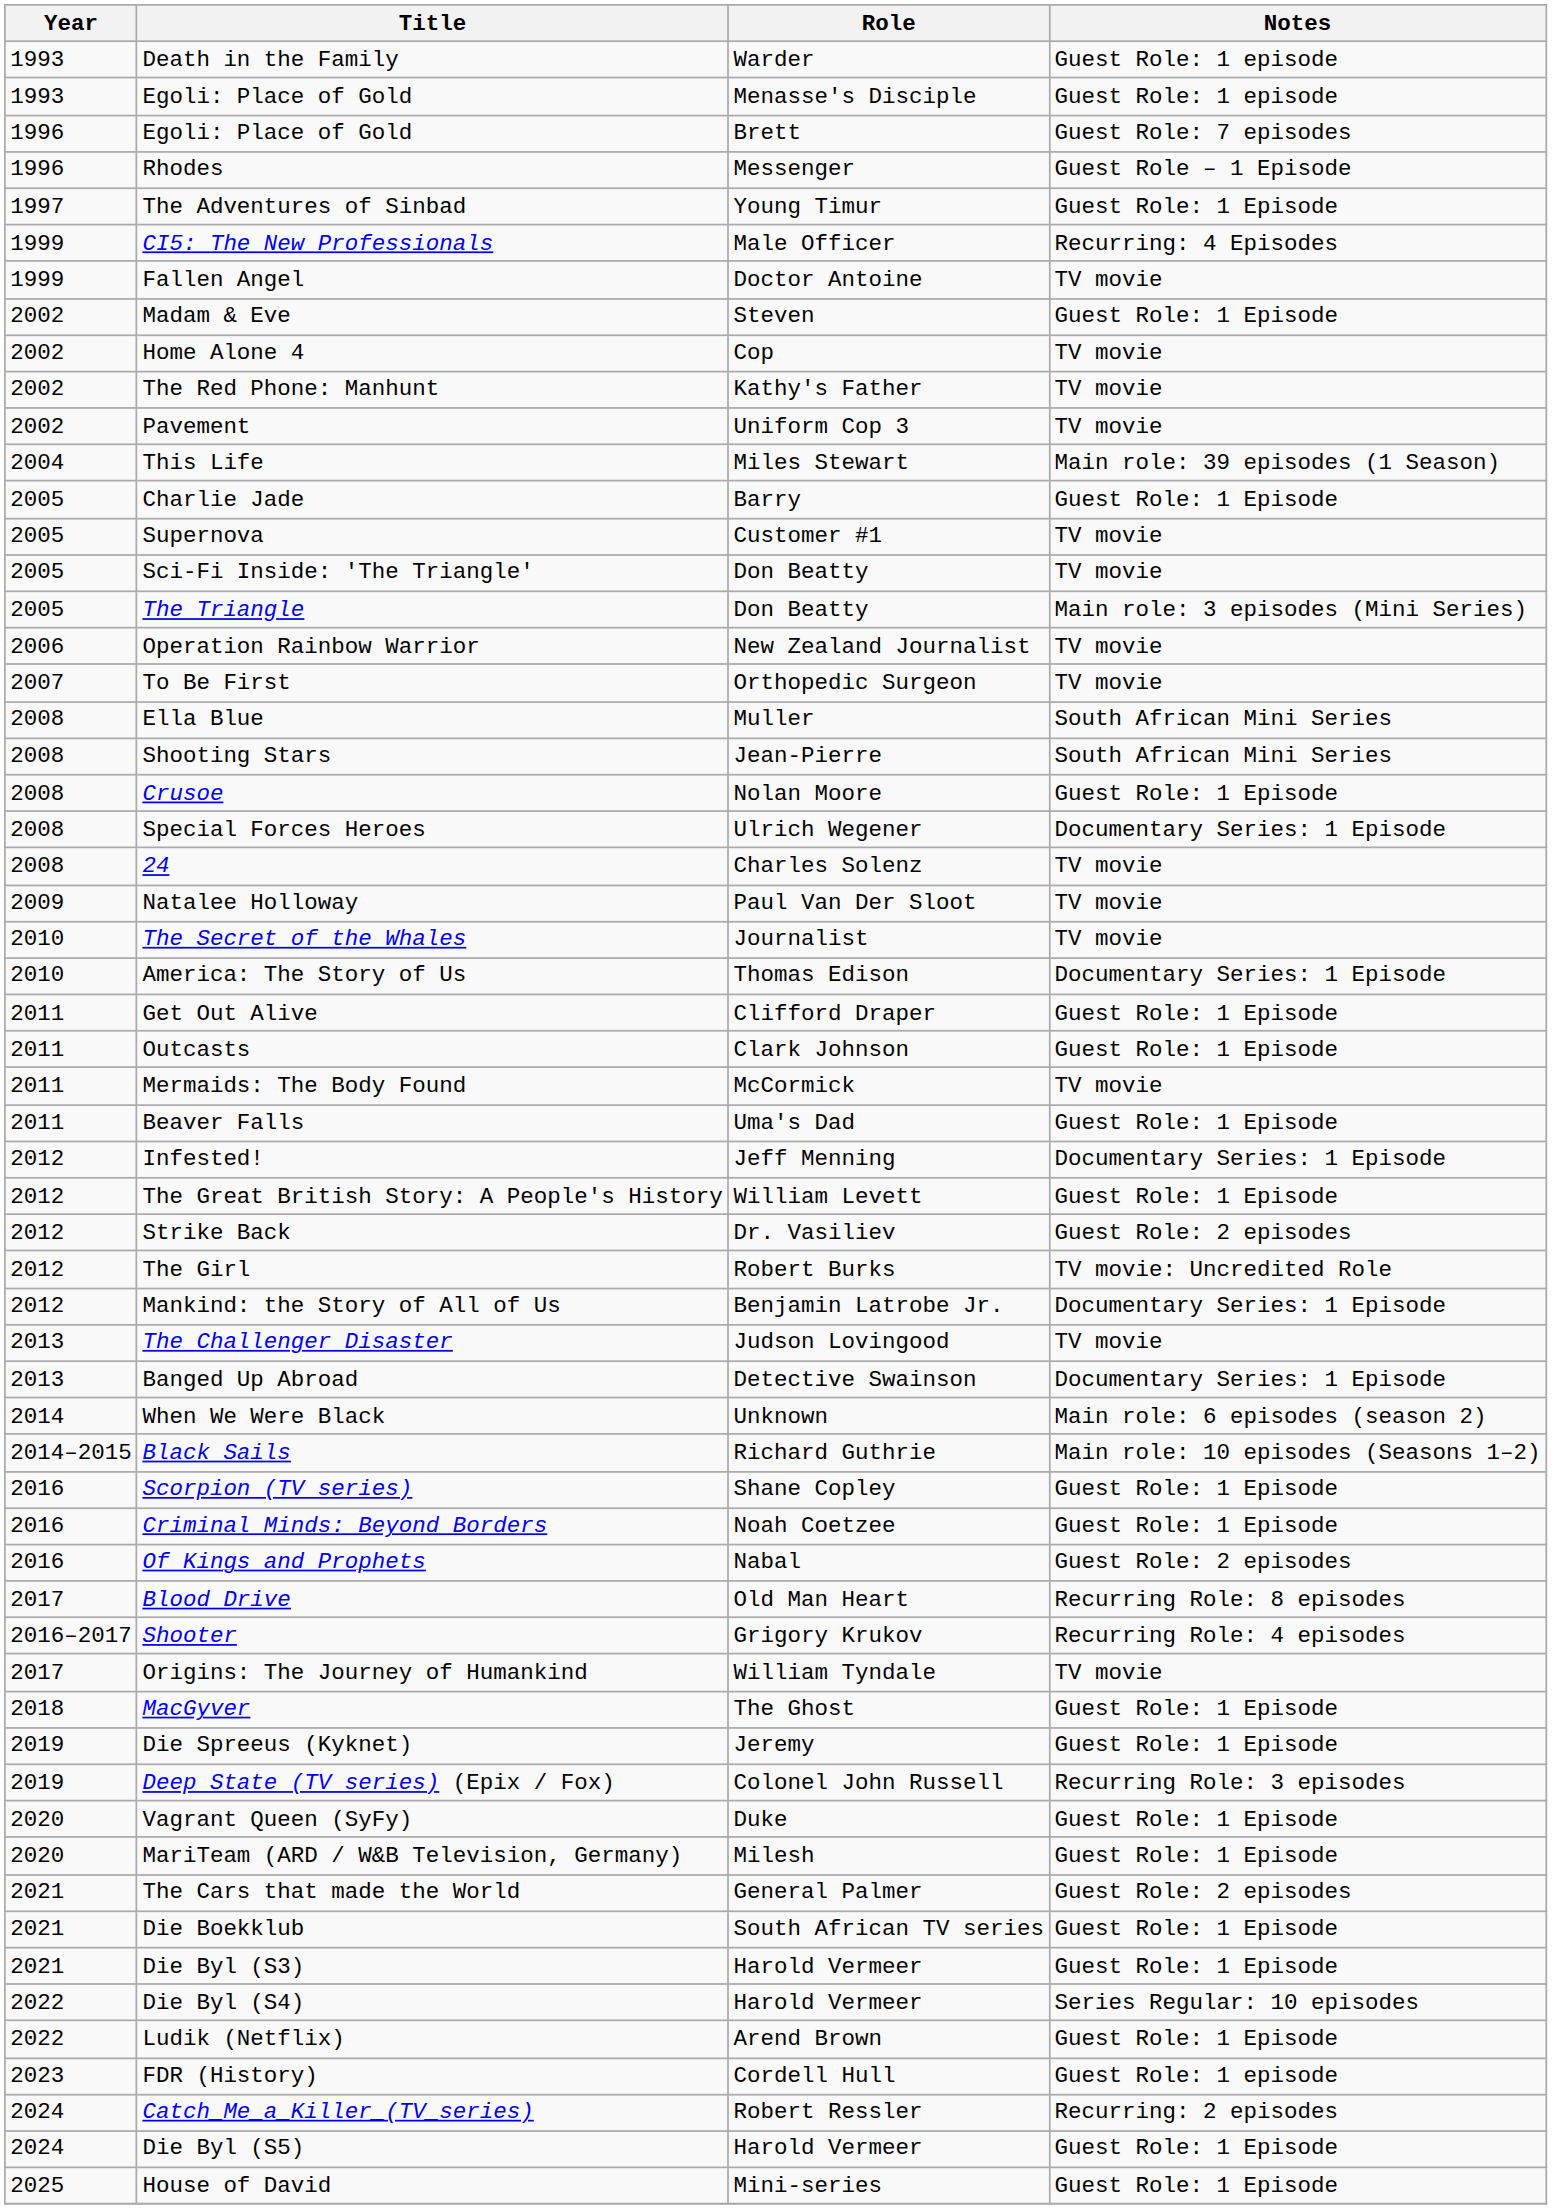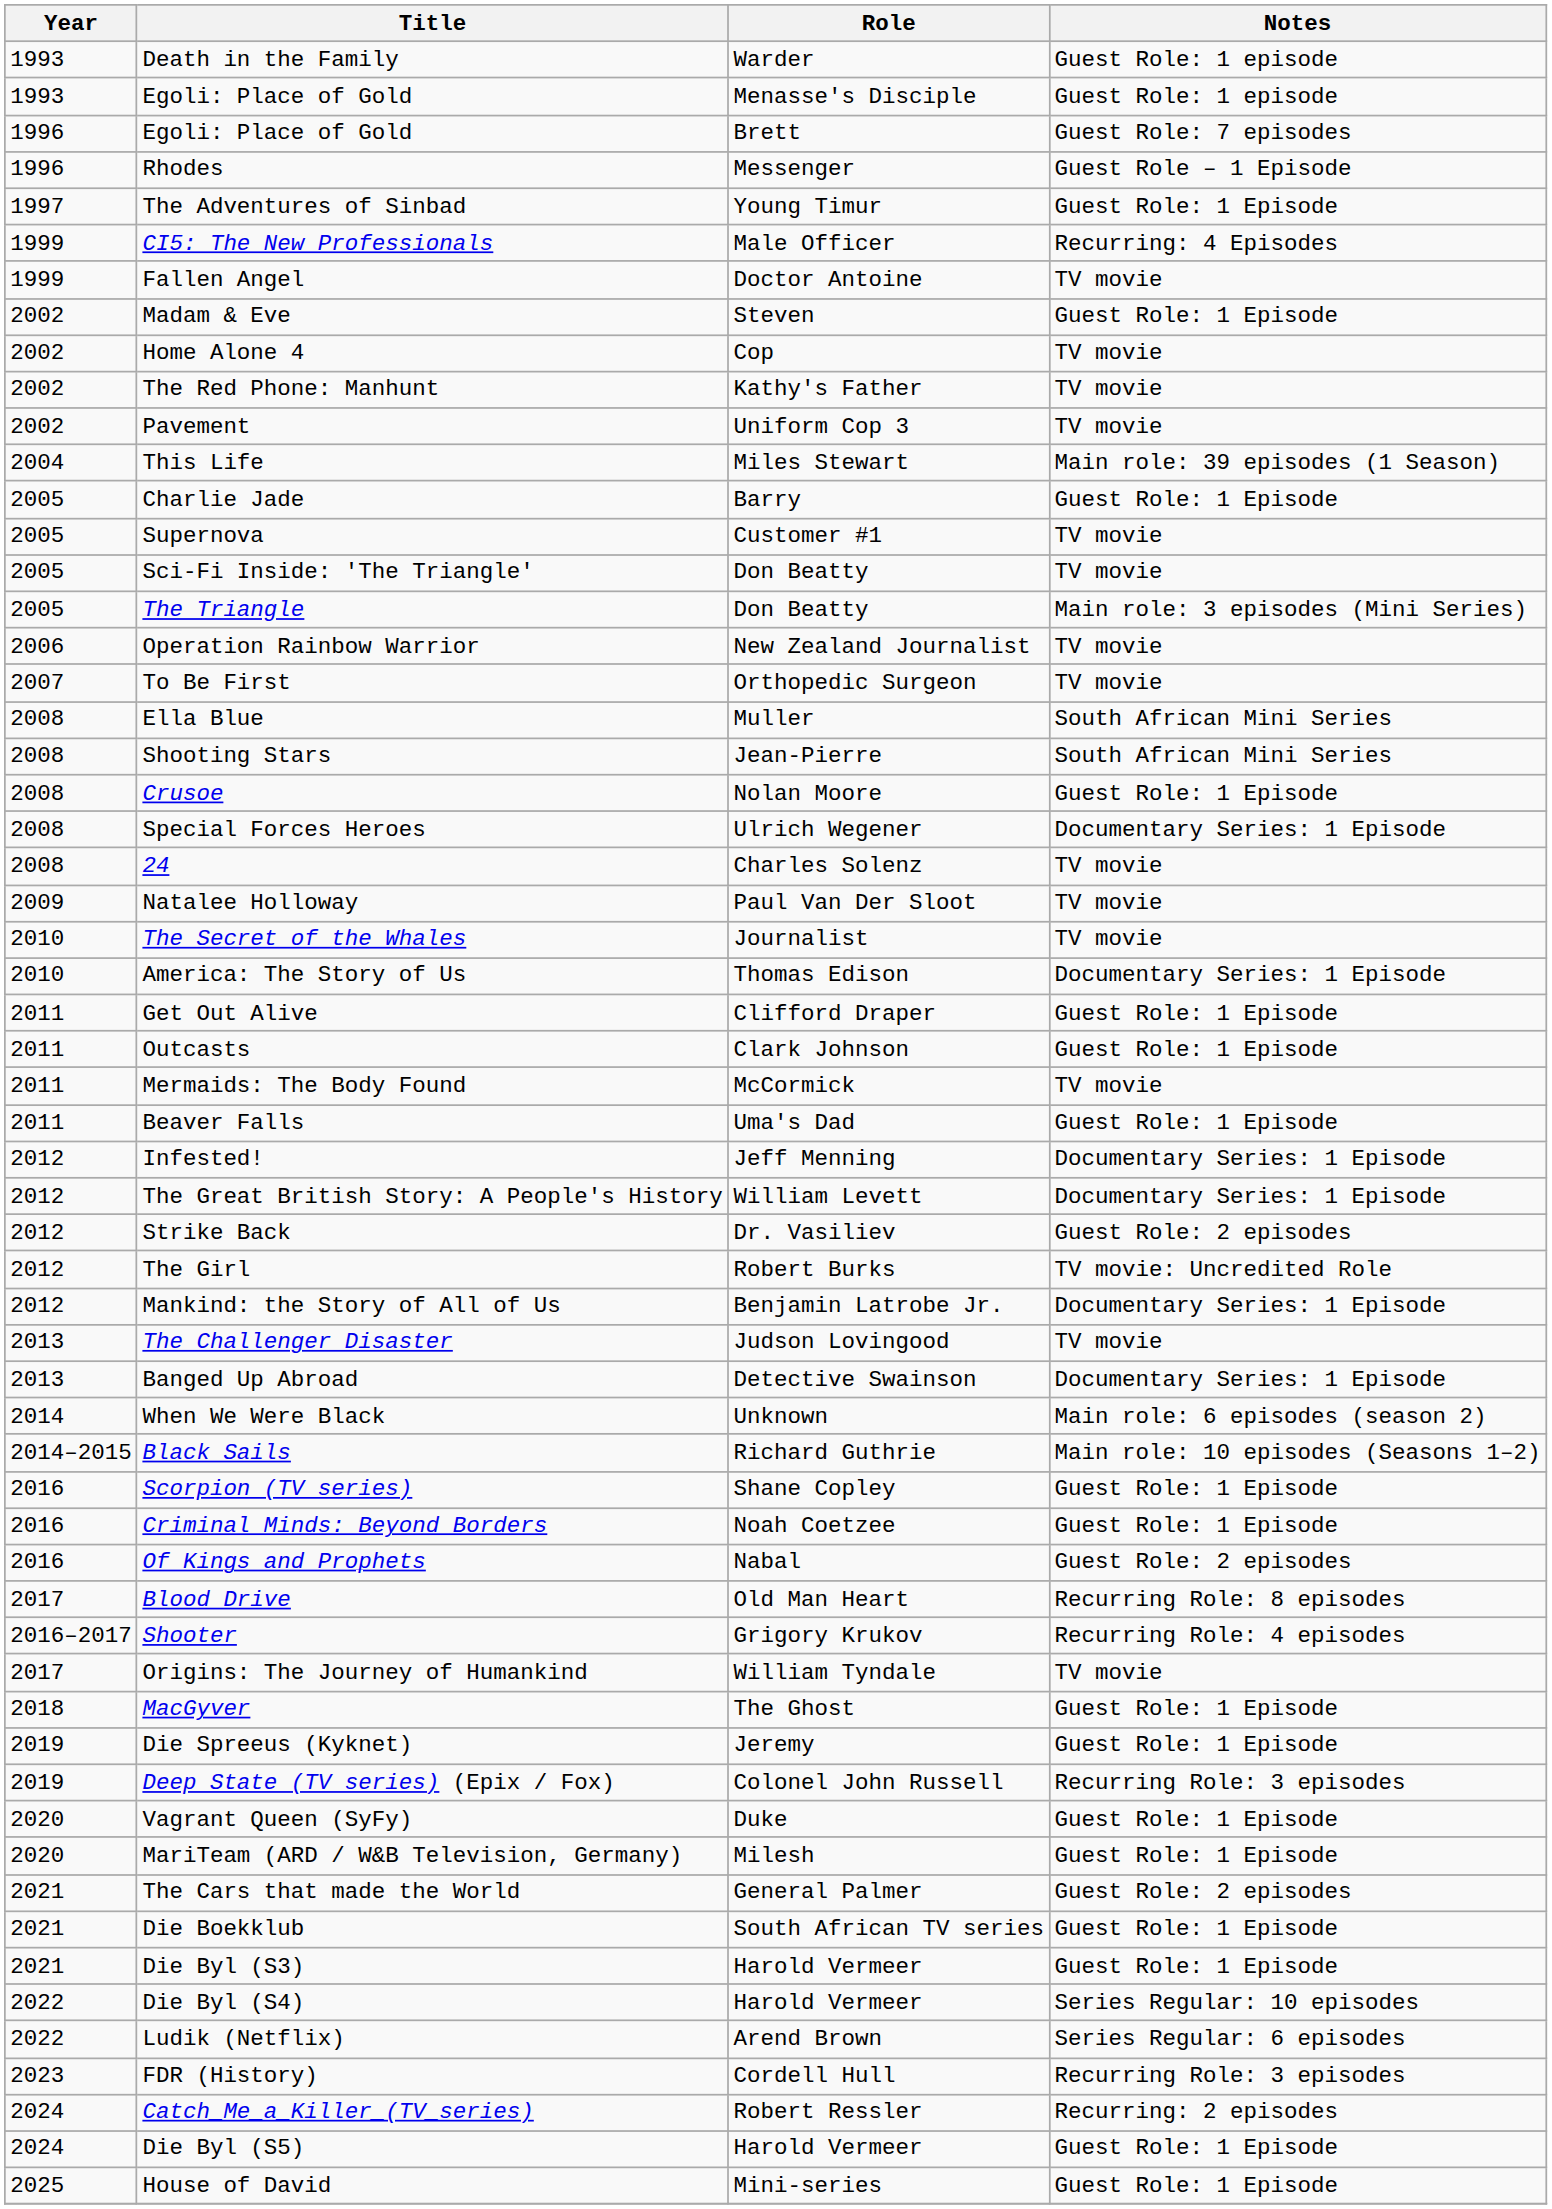The Great British Story: A People's History | Notes: Guest Role: 1 Episode -> Documentary Series: 1 Episode
Ludik (Netflix) | Notes: Guest Role: 1 Episode -> Series Regular: 6 episodes
FDR (History) | Notes: Guest Role: 1 episode -> Recurring Role: 3 episodes
